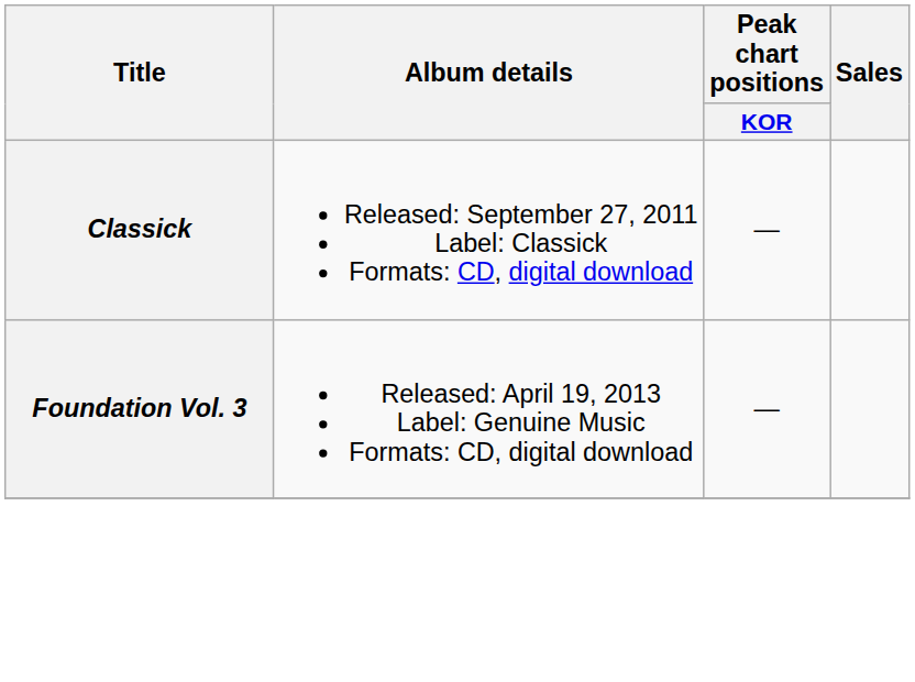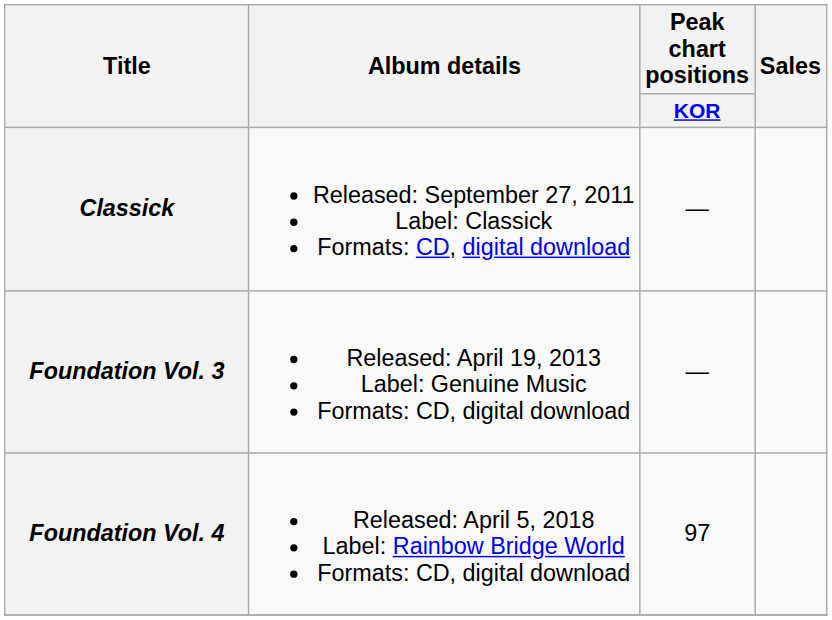+ row: Foundation Vol. 4 | Released: April 5, 2018 Label: Rainbow Bridge World Formats: CD, digital download | 97
